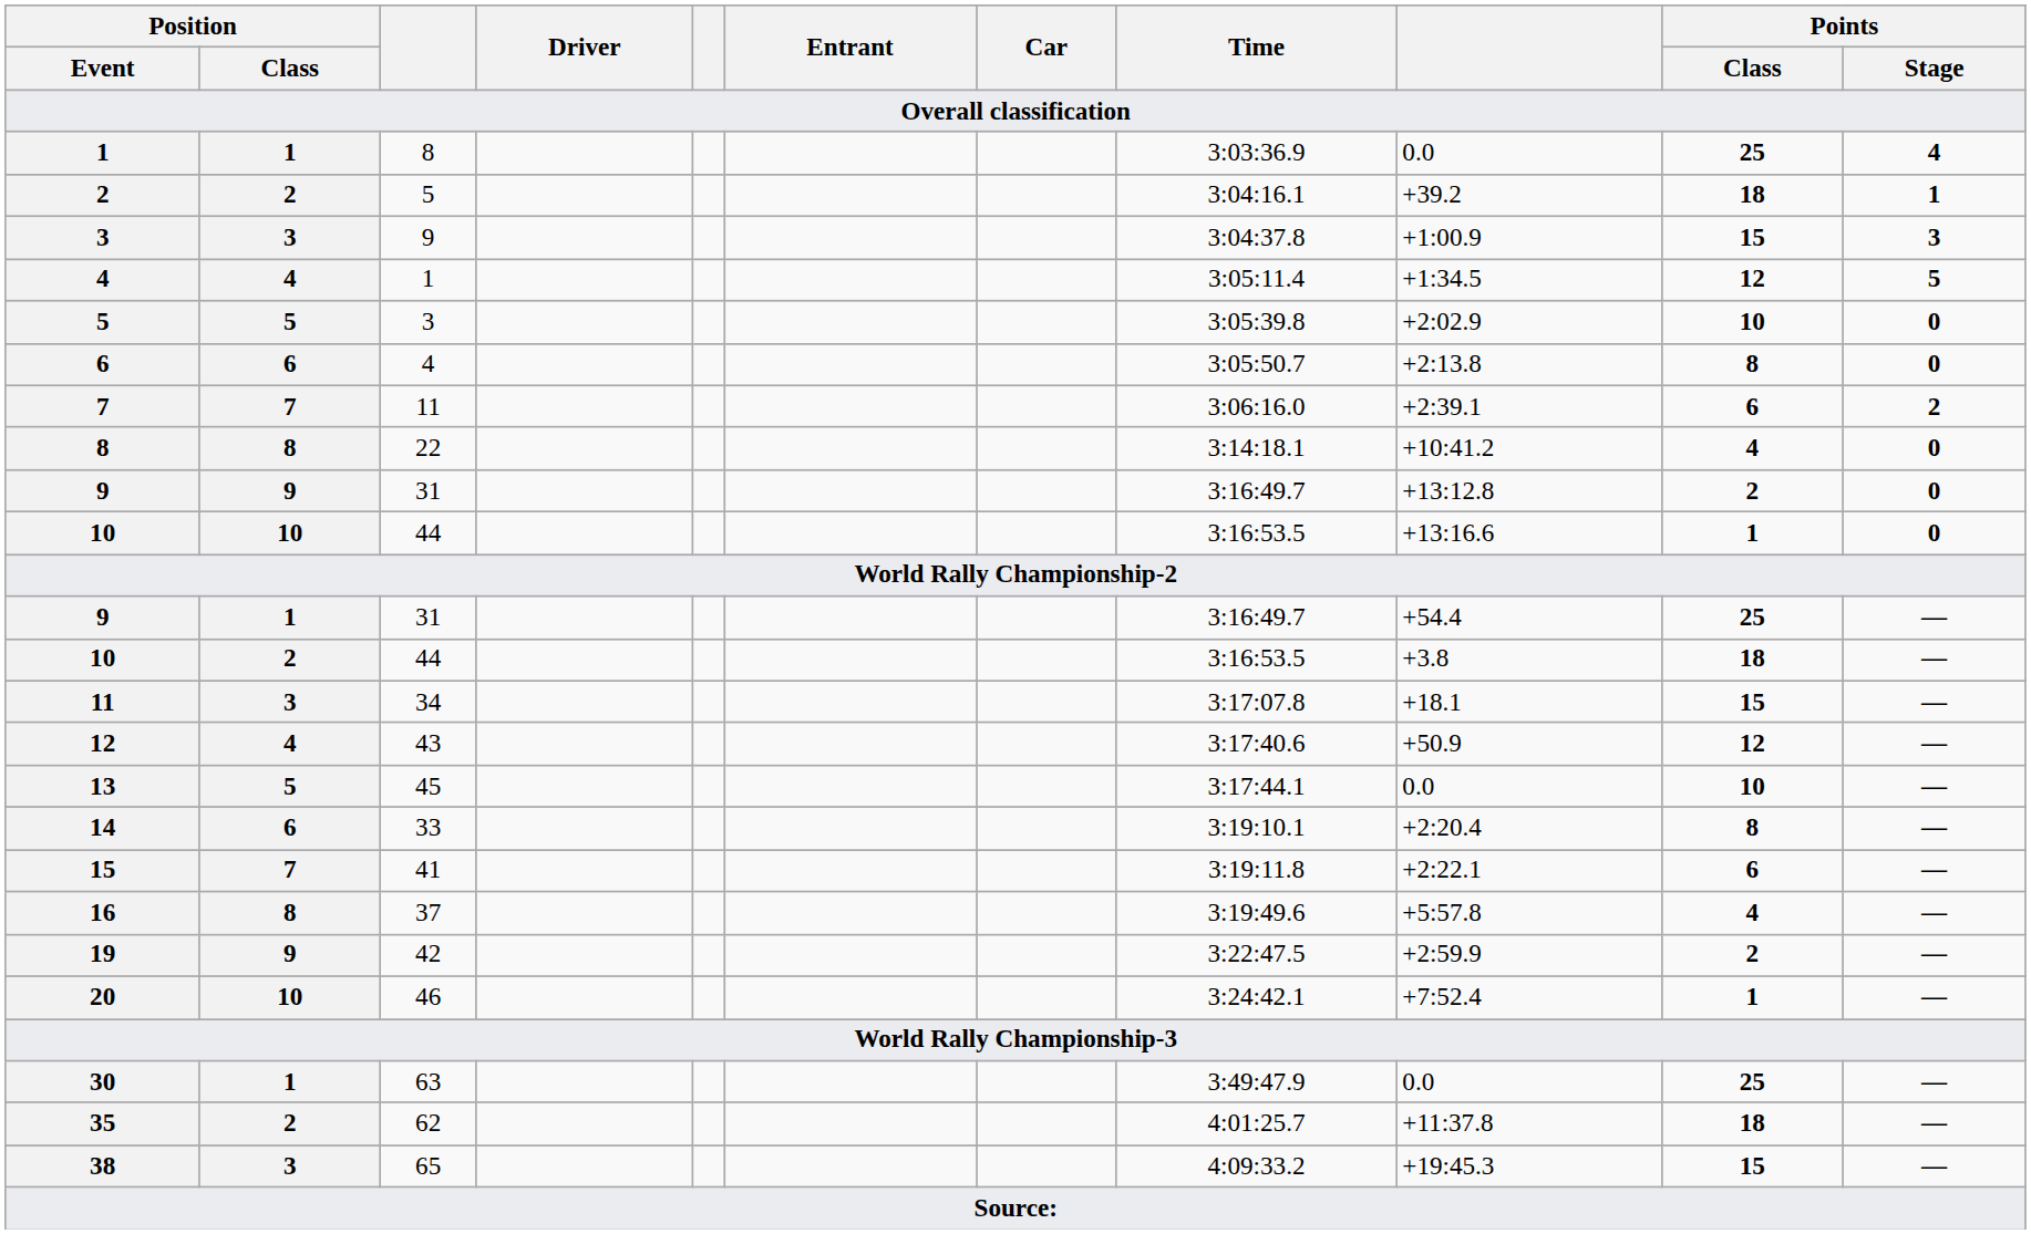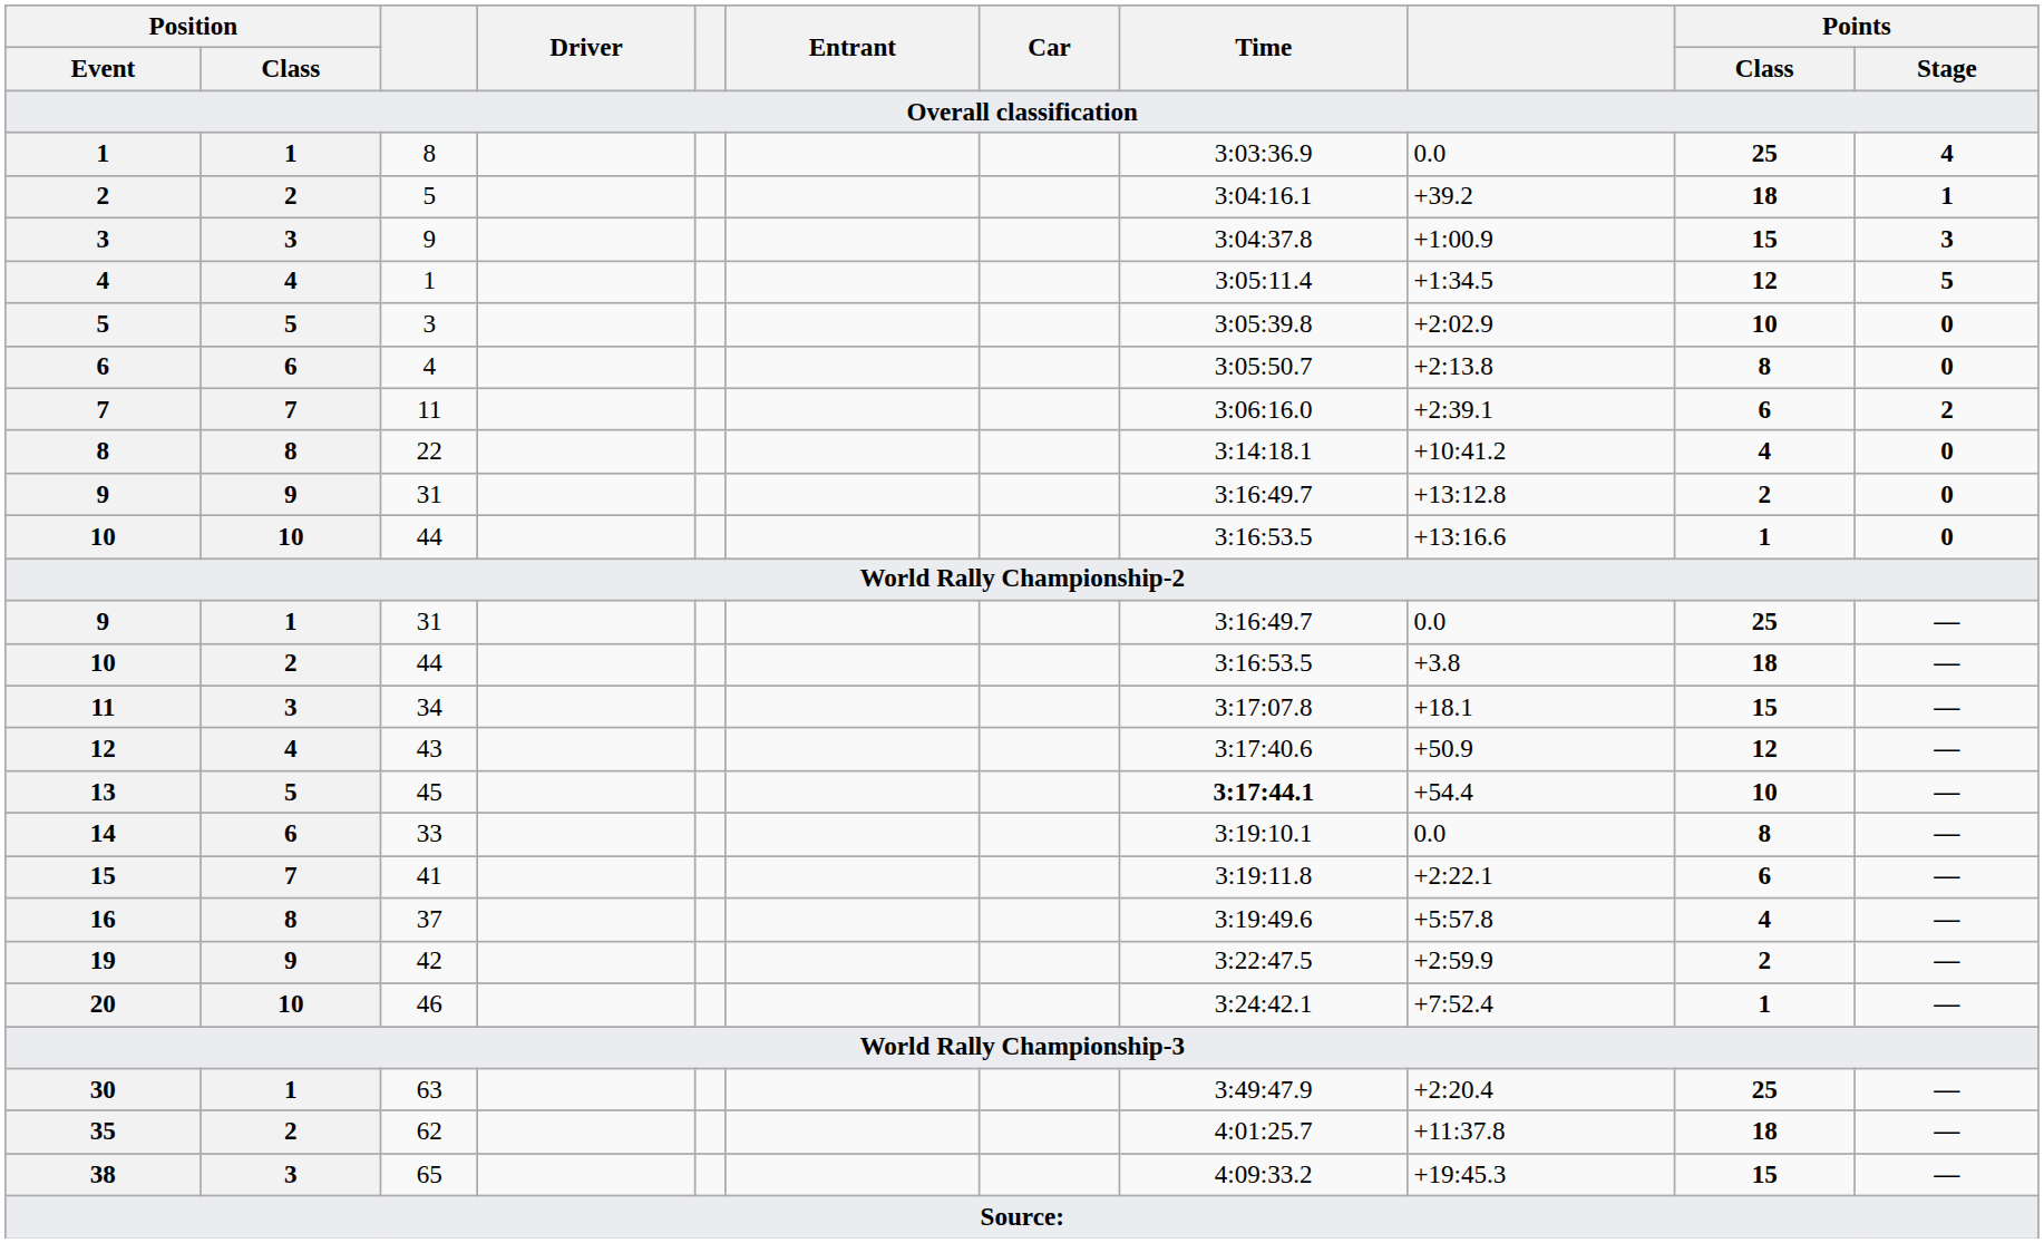9 / 1 | column 9: +54.4 -> 0.0
13 | Time: normal -> bold
13 | column 9: 0.0 -> +54.4
14 | column 9: +2:20.4 -> 0.0
30 | column 9: 0.0 -> +2:20.4
